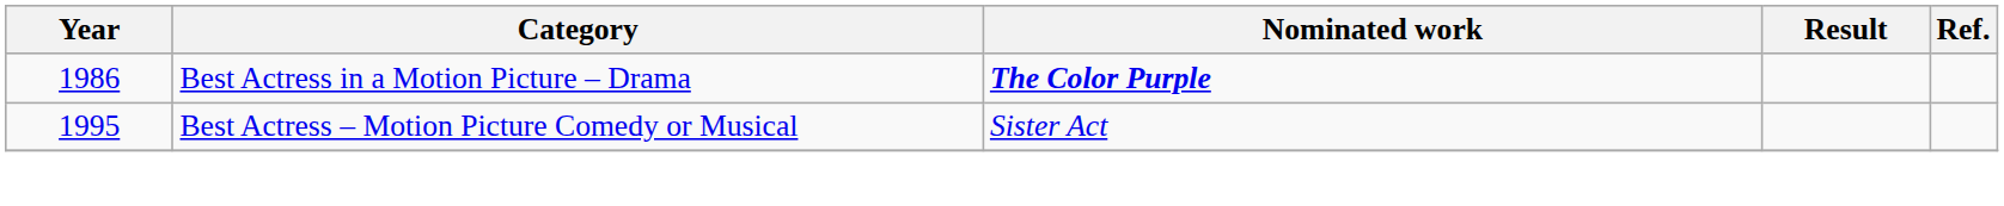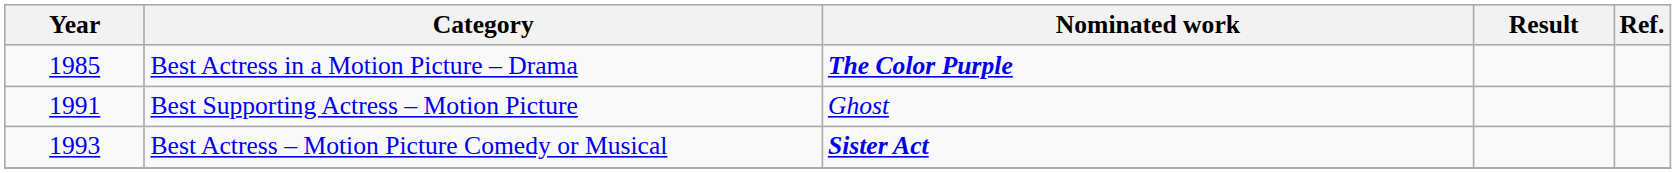Best Actress in a Motion Picture – Drama | Year: 1986 -> 1985
+ row: 1991 | Best Supporting Actress – Motion Picture | Ghost
Best Actress – Motion Picture Comedy or Musical | Year: 1995 -> 1993
Best Actress – Motion Picture Comedy or Musical | Nominated work: normal -> bold
